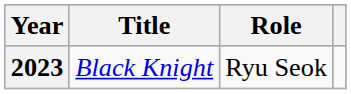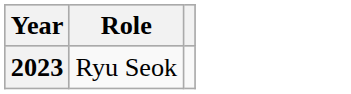- column: Title | Black Knight
